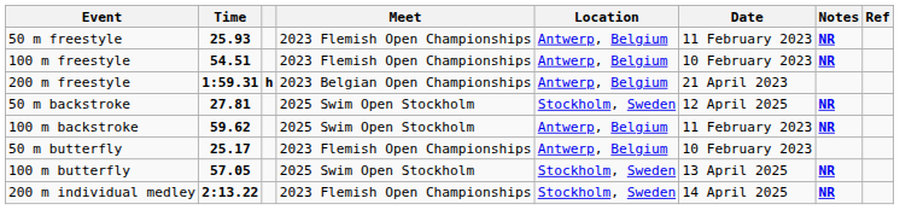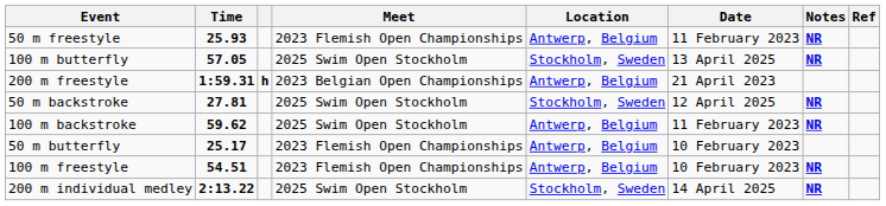rows swapped: 100 m freestyle <-> 100 m butterfly
200 m individual medley | Meet: 2023 Flemish Open Championships -> 2025 Swim Open Stockholm
